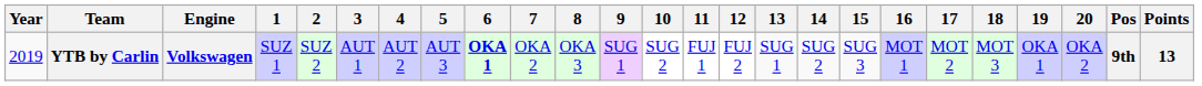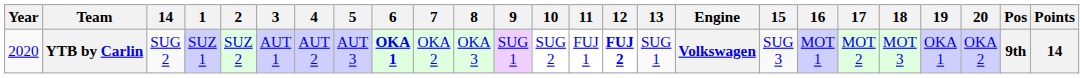columns swapped: Engine <-> 14
YTB by Carlin | Year: 2019 -> 2020
YTB by Carlin | 12: normal -> bold
YTB by Carlin | Points: 13 -> 14
